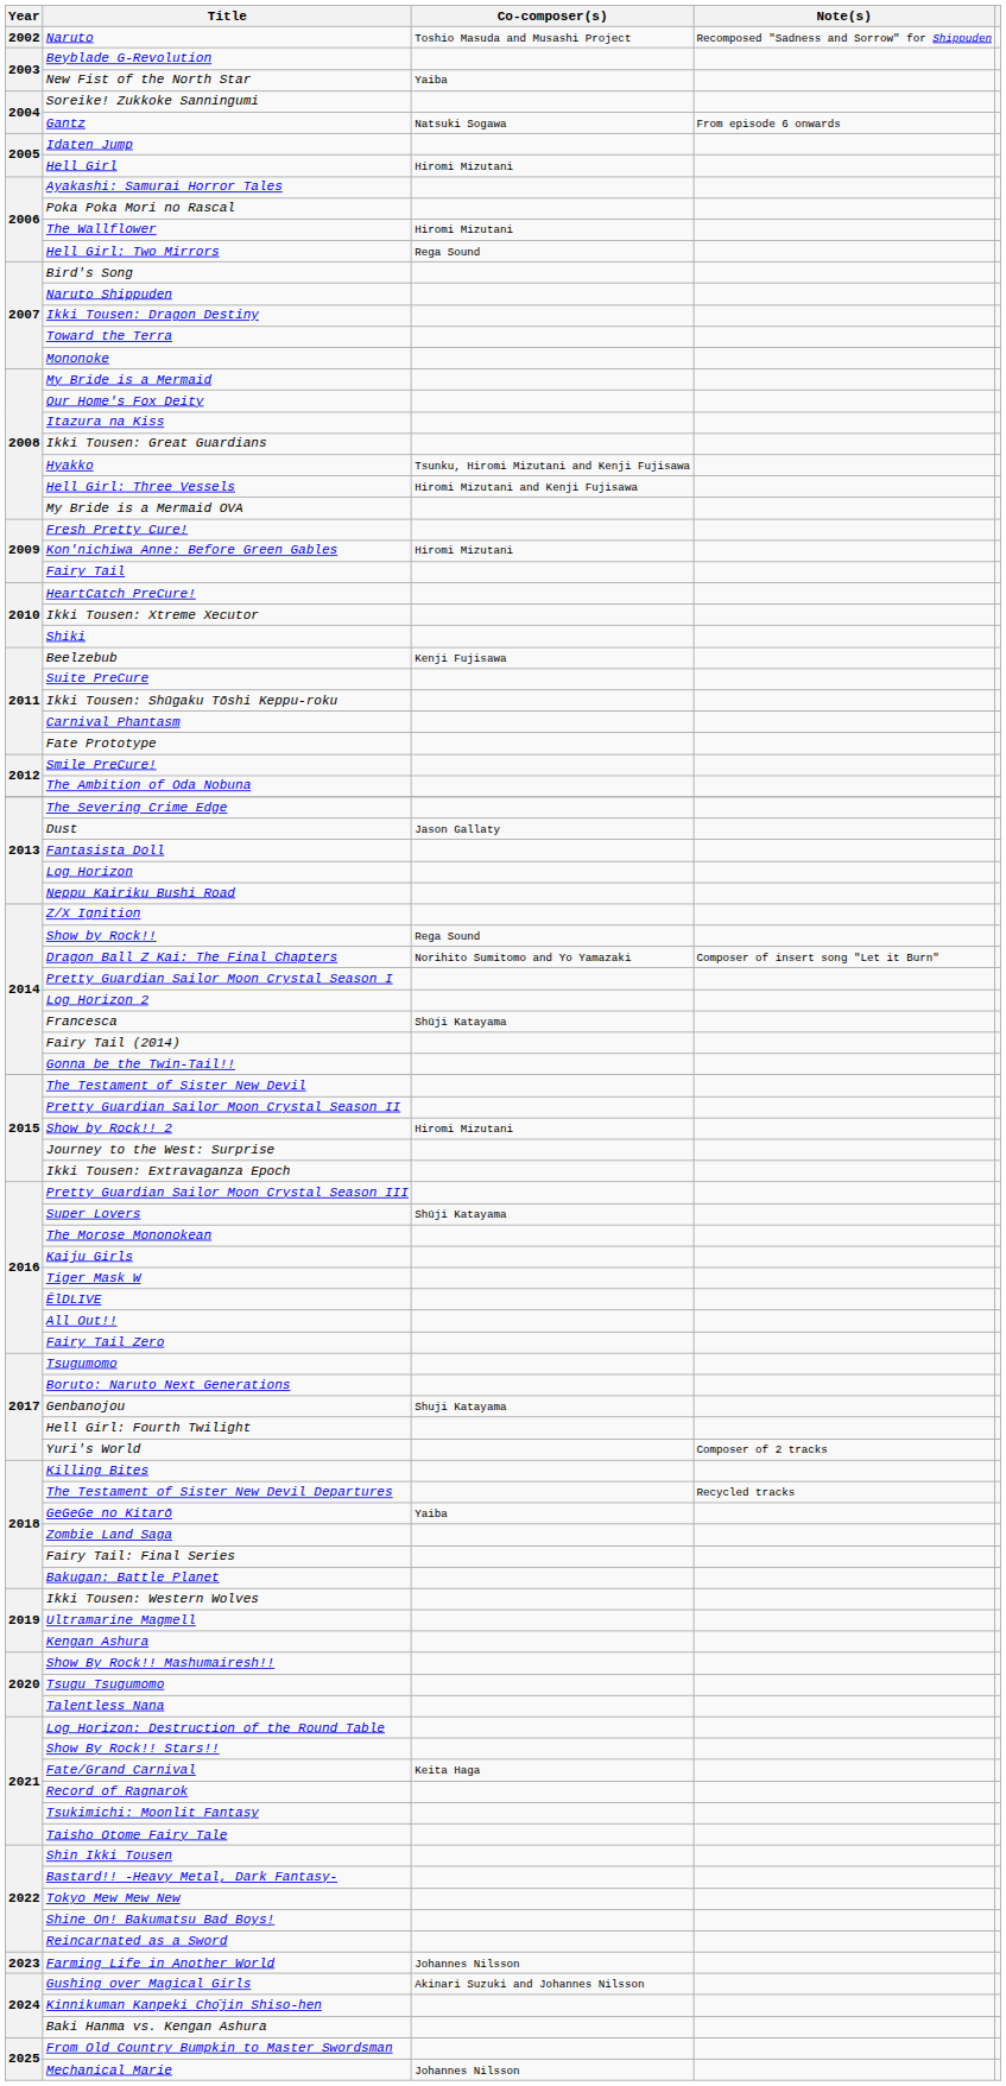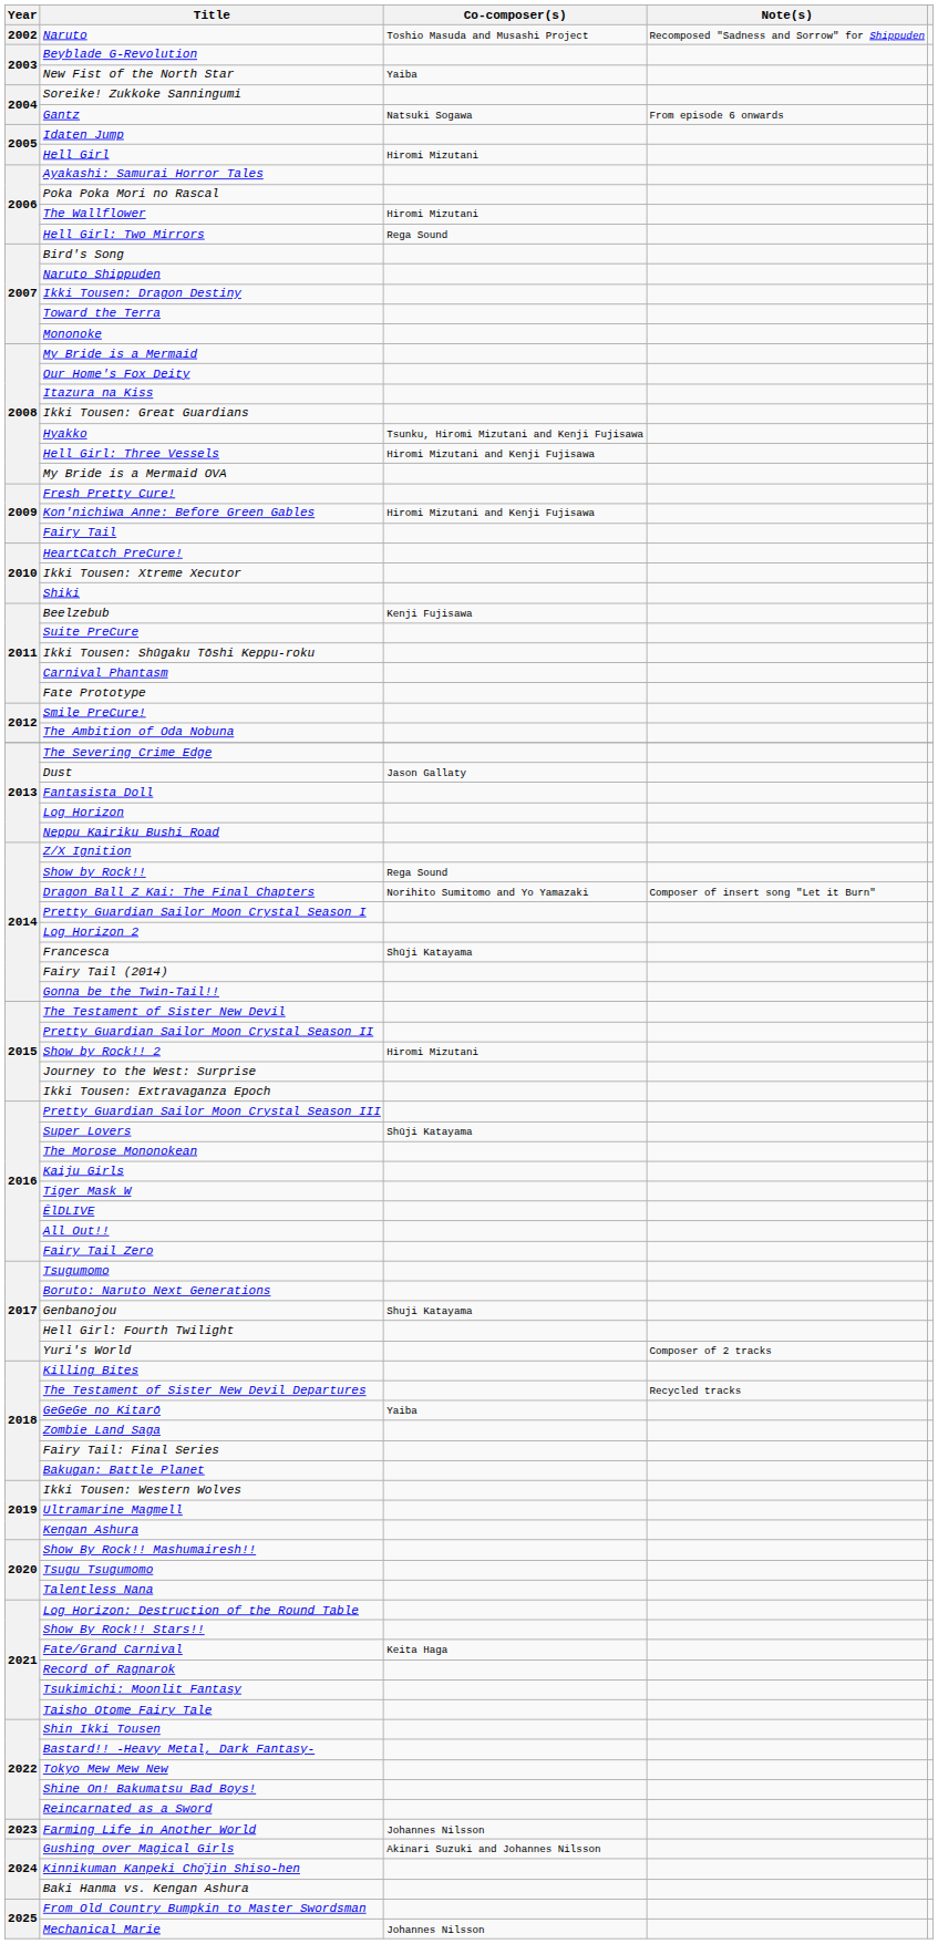Kon'nichiwa Anne: Before Green Gables | Co-composer(s): Hiromi Mizutani -> Hiromi Mizutani and Kenji Fujisawa
